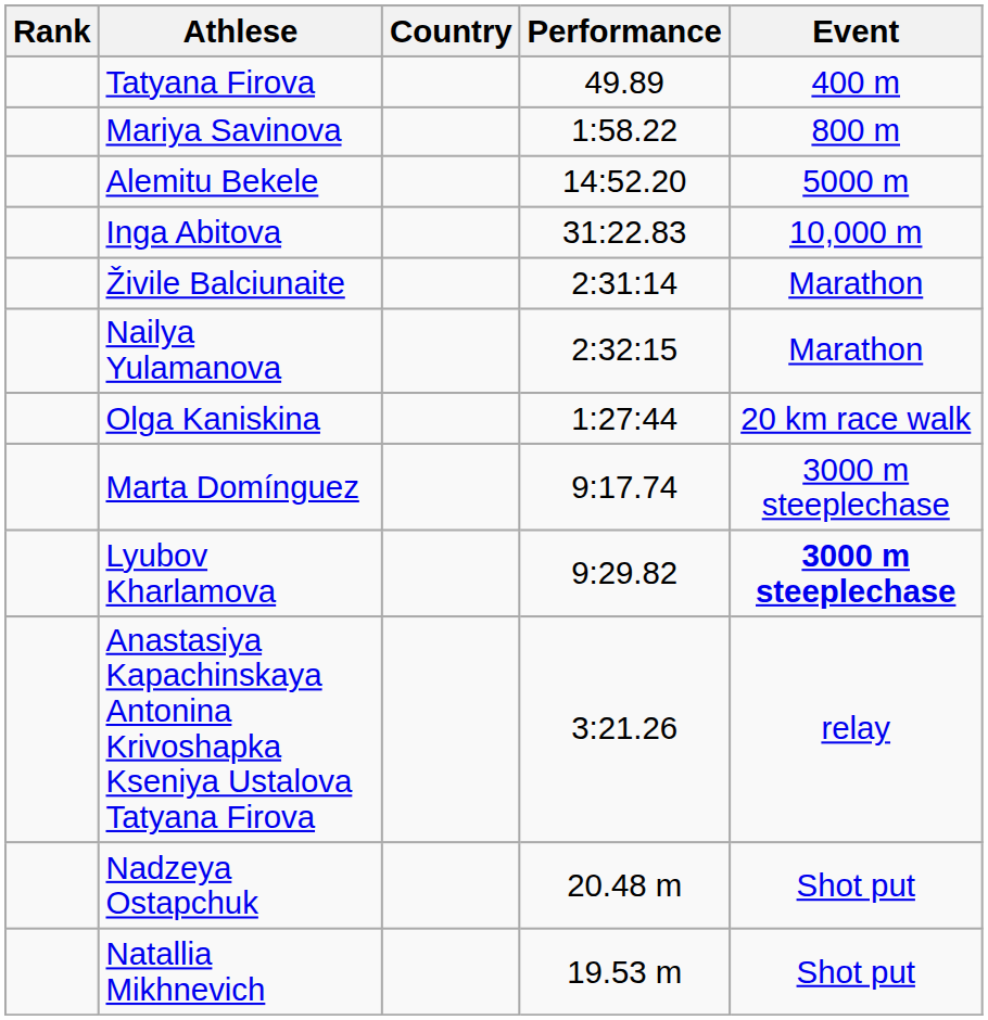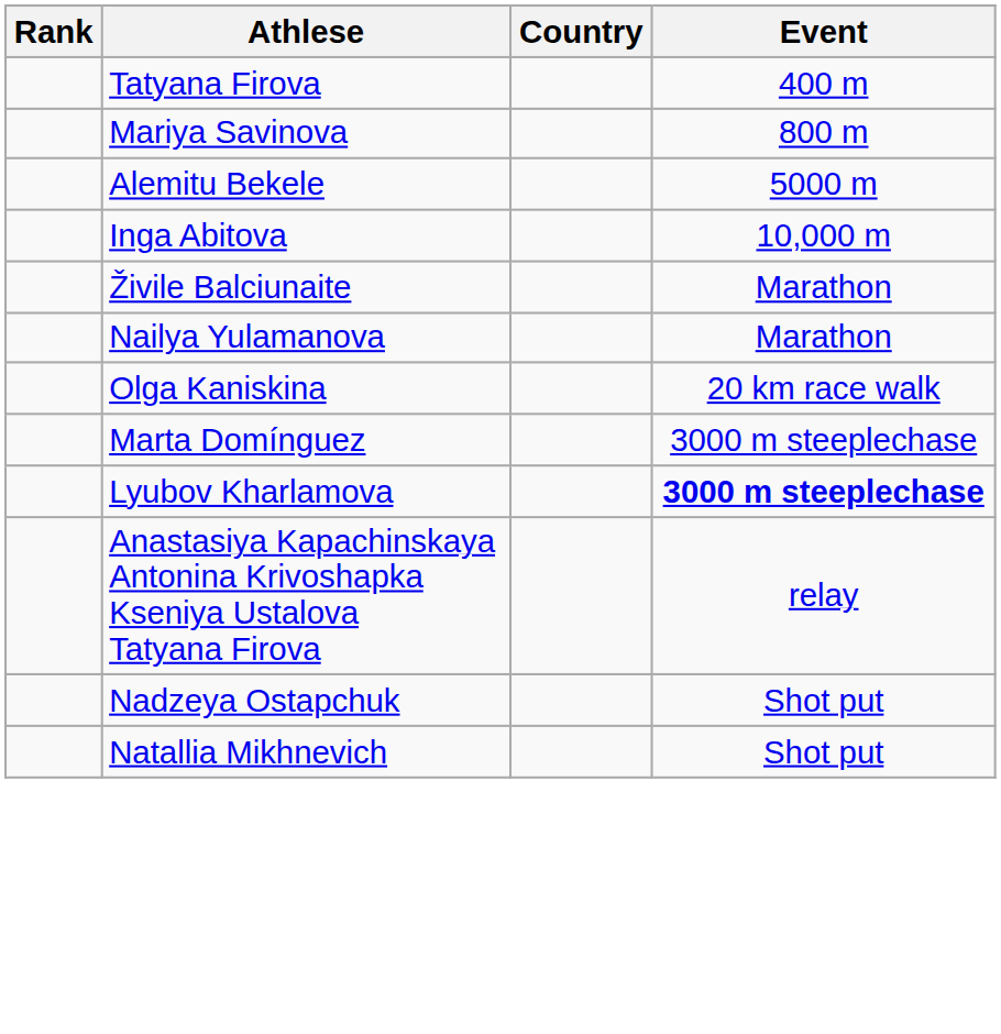- column: Performance | 49.89 | 1:58.22 | 14:52.20 | 31:22.83 | 2:31:14 | 2:32:15 | 1:27:44 | 9:17.74 | 9:29.82 | 3:21.26 | 20.48 m | 19.53 m
